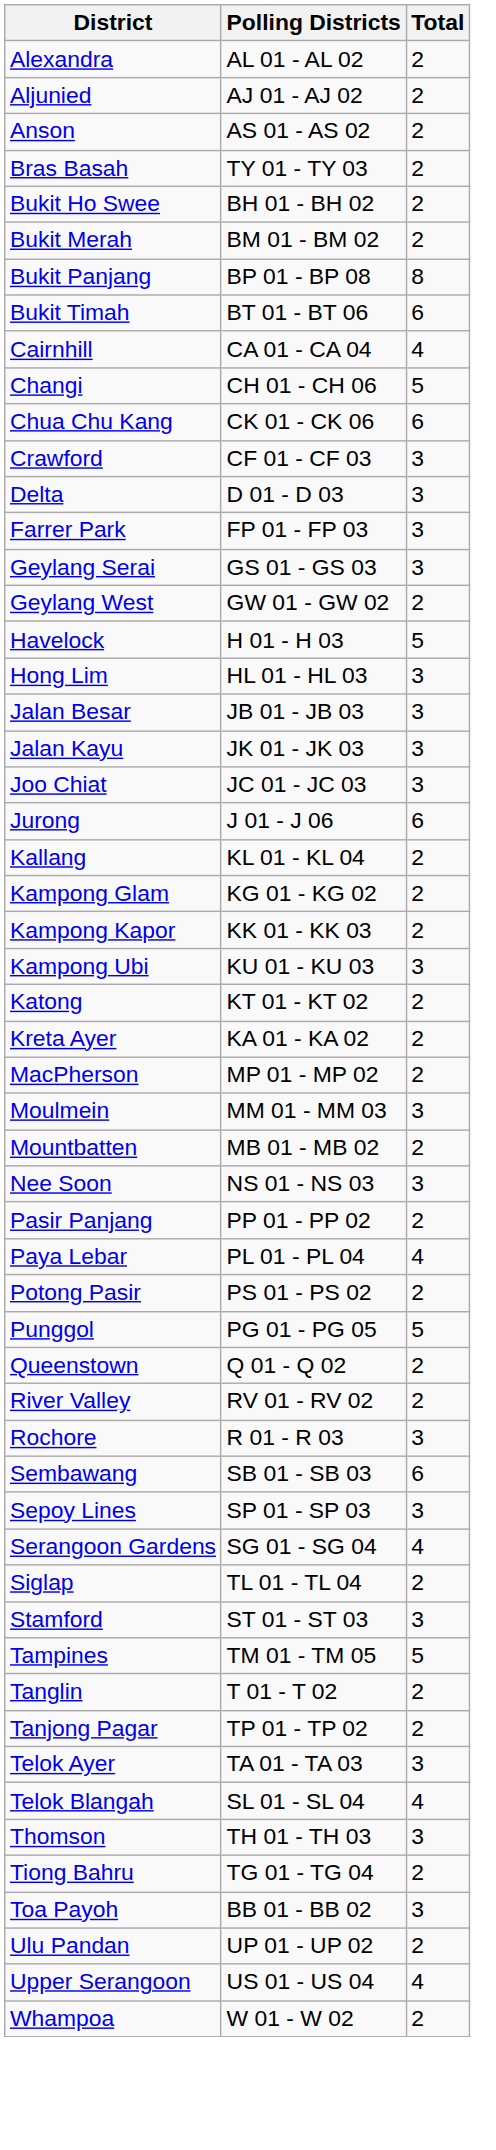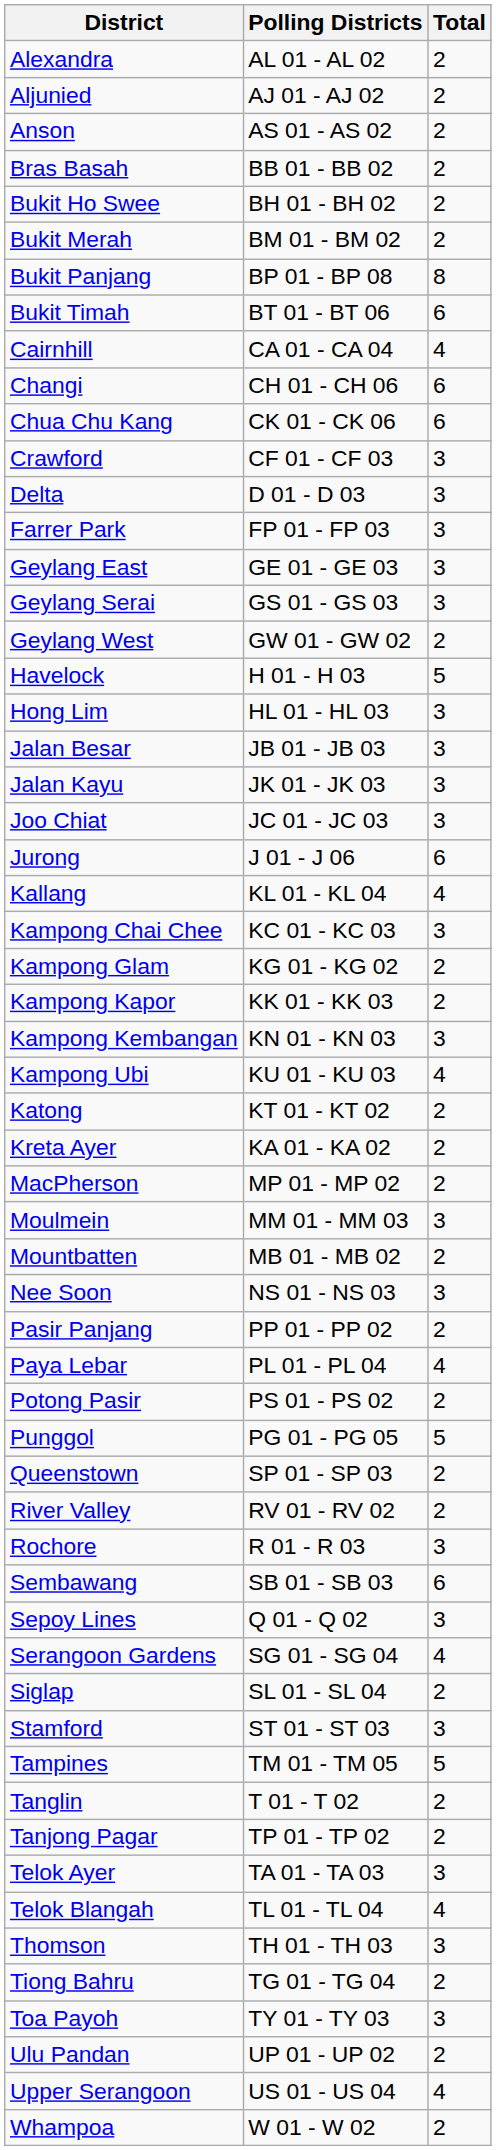Bras Basah | Polling Districts: TY 01 - TY 03 -> BB 01 - BB 02
Changi | Total: 5 -> 6
+ row: Geylang East | GE 01 - GE 03 | 3
Kallang | Total: 2 -> 4
+ row: Kampong Chai Chee | KC 01 - KC 03 | 3
+ row: Kampong Kembangan | KN 01 - KN 03 | 3
Kampong Ubi | Total: 3 -> 4
Queenstown | Polling Districts: Q 01 - Q 02 -> SP 01 - SP 03
Sepoy Lines | Polling Districts: SP 01 - SP 03 -> Q 01 - Q 02
Siglap | Polling Districts: TL 01 - TL 04 -> SL 01 - SL 04
Telok Blangah | Polling Districts: SL 01 - SL 04 -> TL 01 - TL 04
Toa Payoh | Polling Districts: BB 01 - BB 02 -> TY 01 - TY 03
